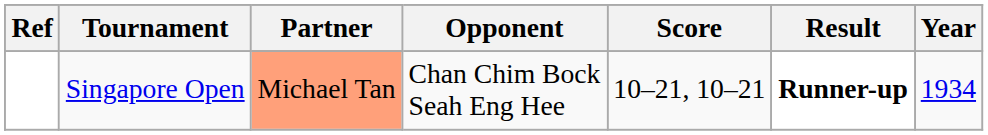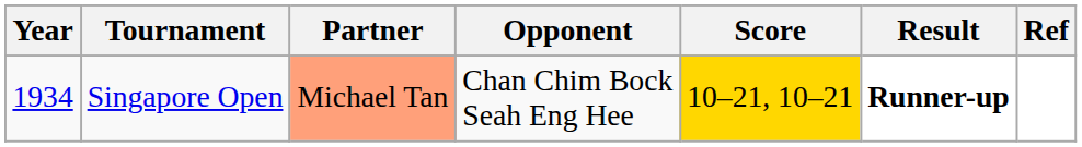columns swapped: Year <-> Ref
Singapore Open | Score: no background -> gold background
